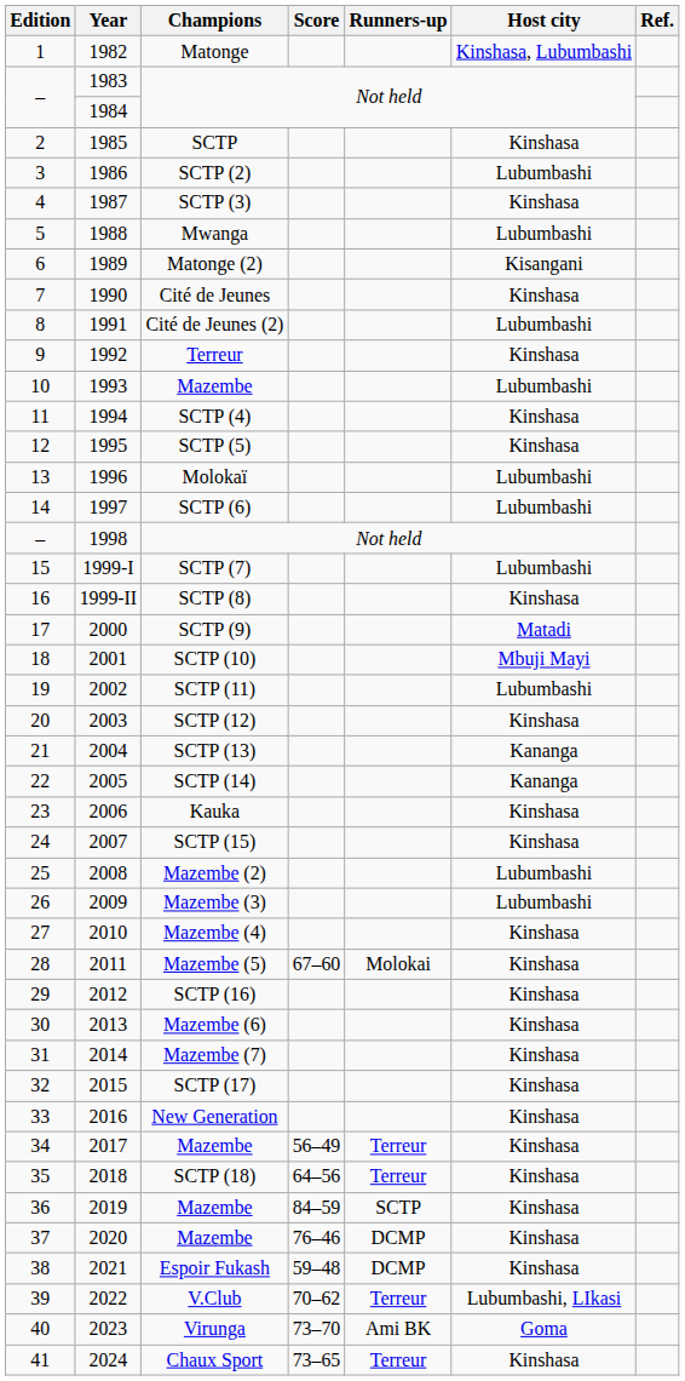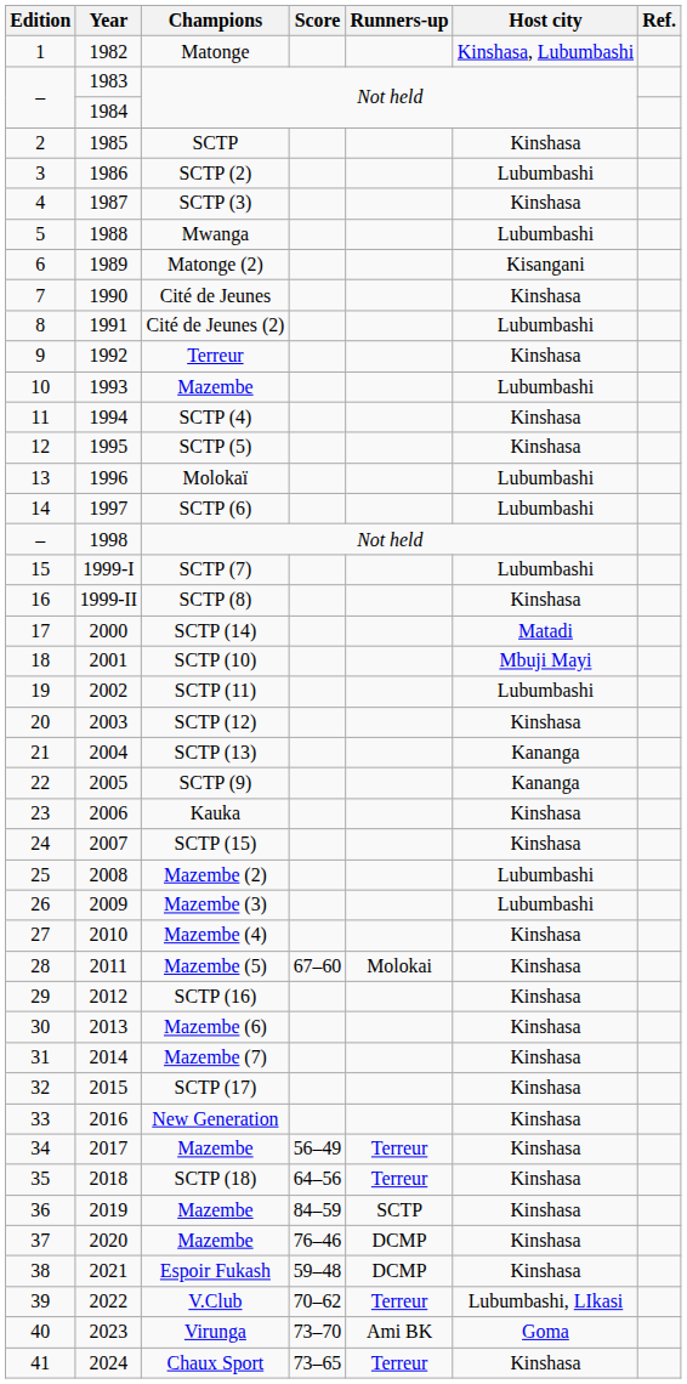2000 | Champions: SCTP (9) -> SCTP (14)
2005 | Champions: SCTP (14) -> SCTP (9)
